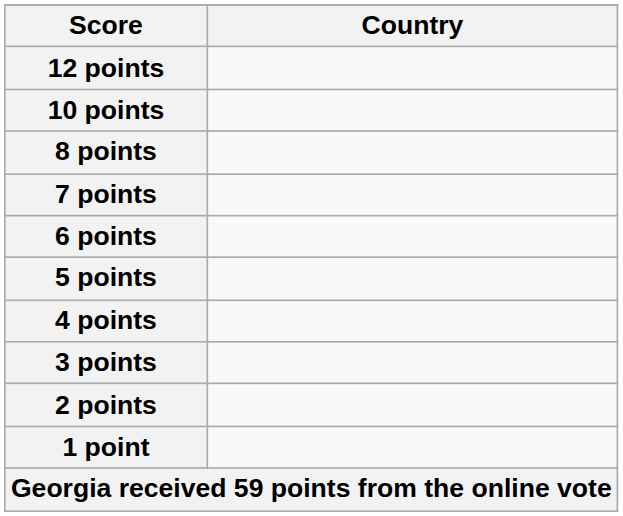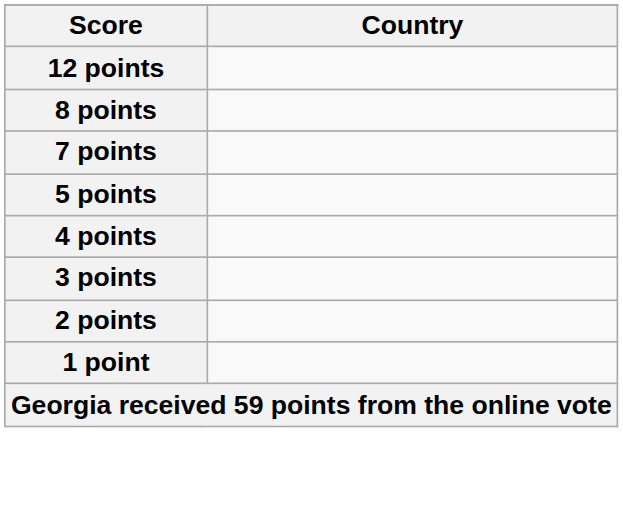- row: 10 points
- row: 6 points
